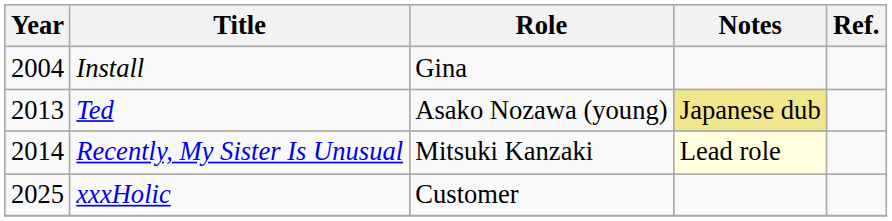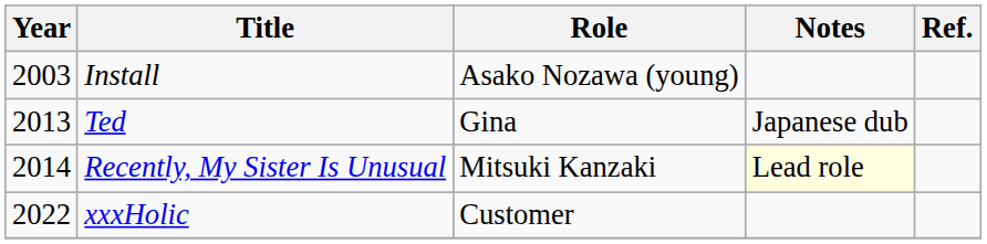Install | Year: 2004 -> 2003
Install | Role: Gina -> Asako Nozawa (young)
Ted | Role: Asako Nozawa (young) -> Gina
Ted | Notes: khaki background -> no background
xxxHolic | Year: 2025 -> 2022
